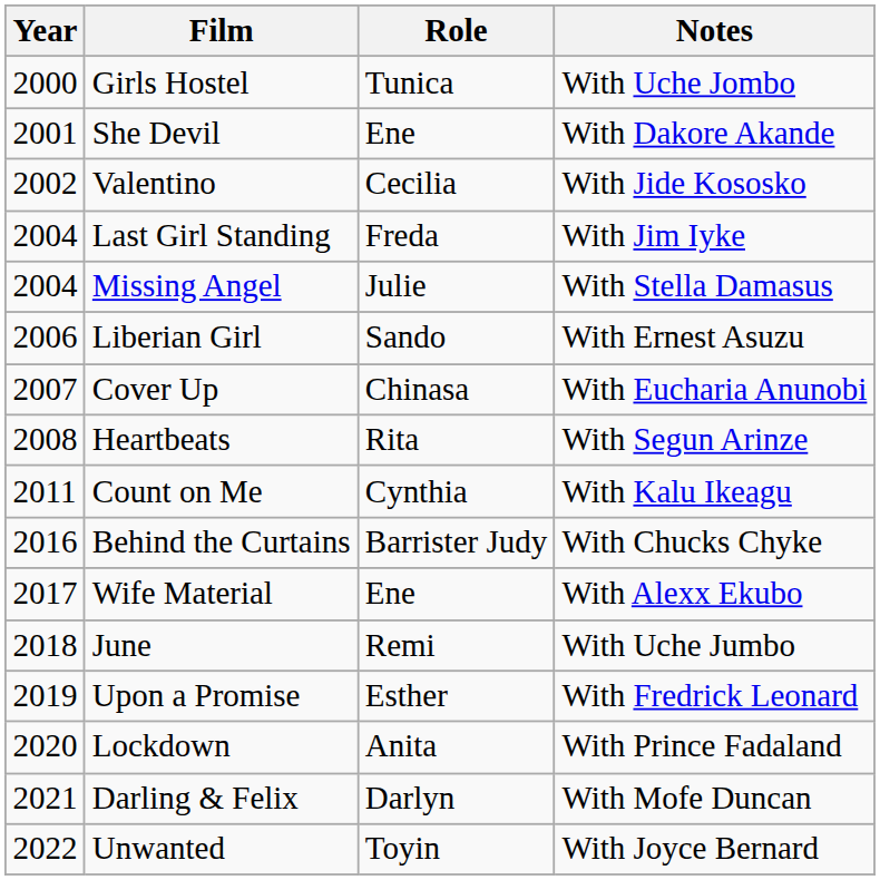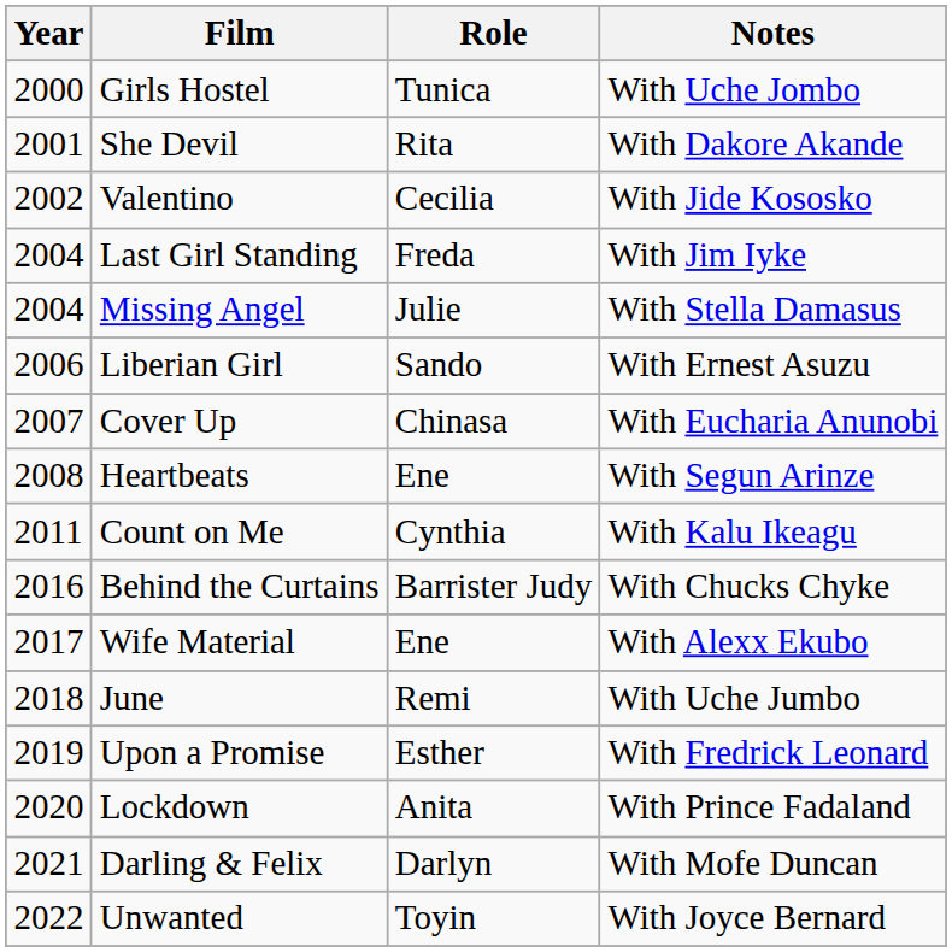She Devil | Role: Ene -> Rita
Heartbeats | Role: Rita -> Ene
